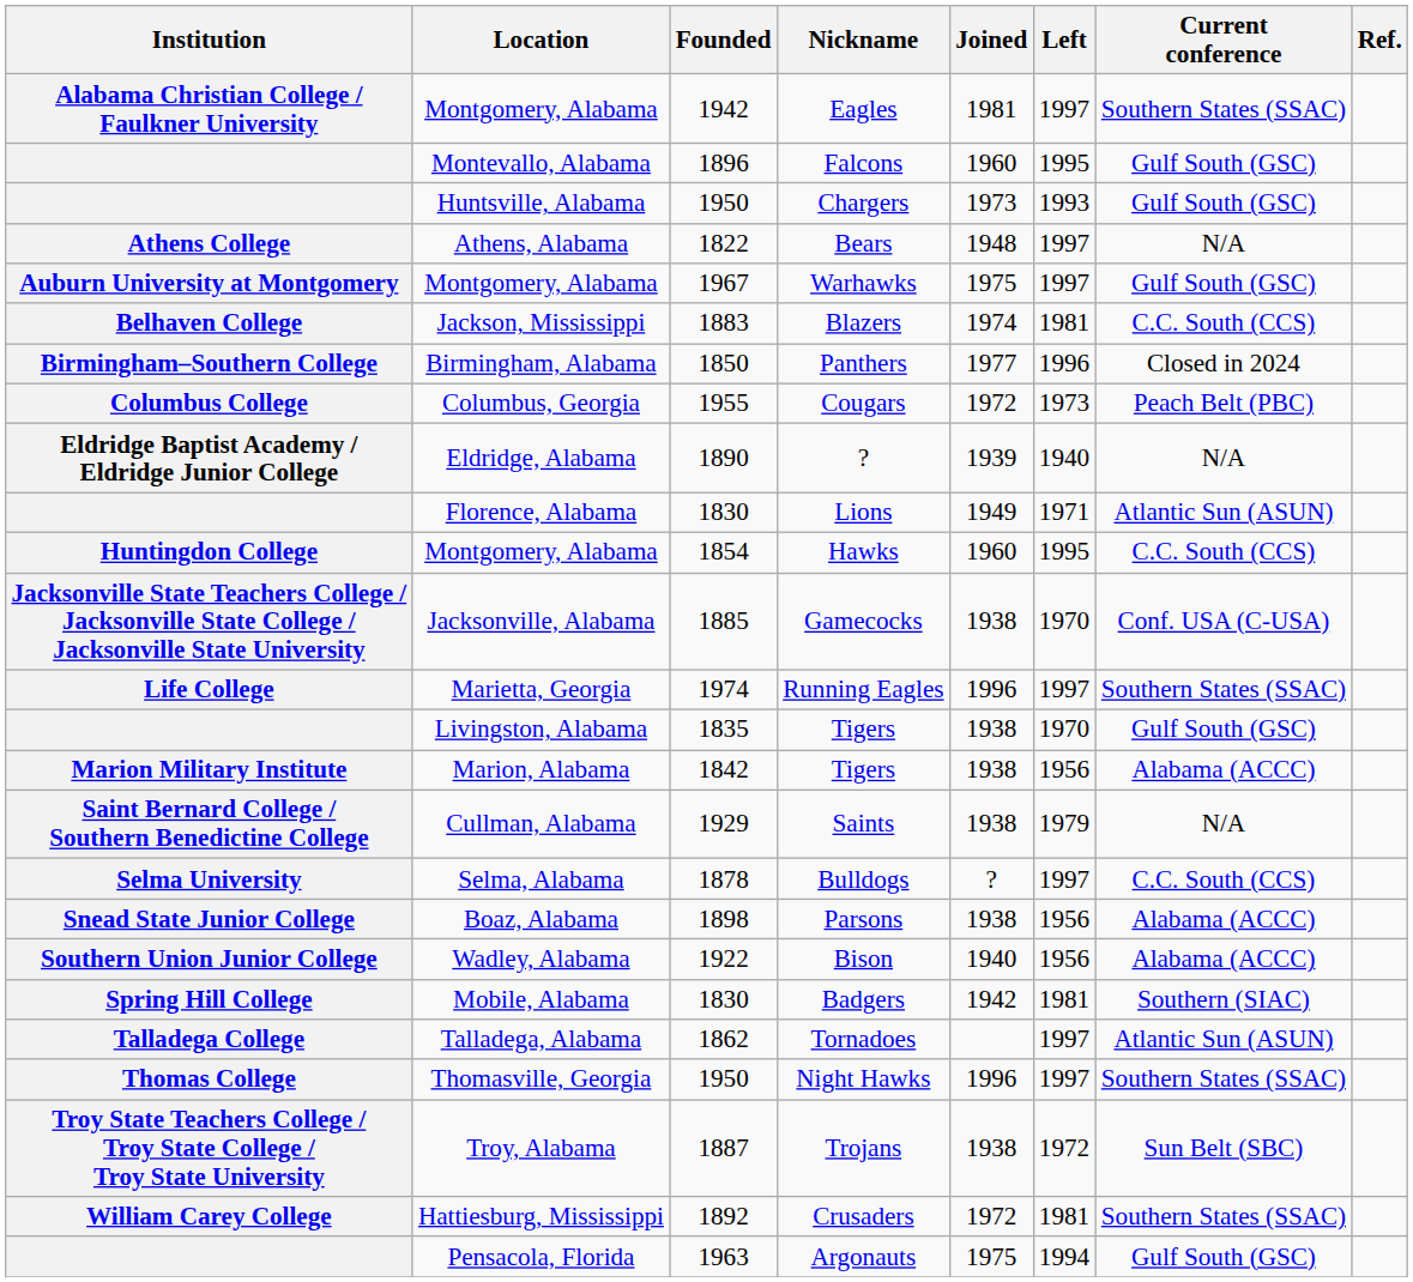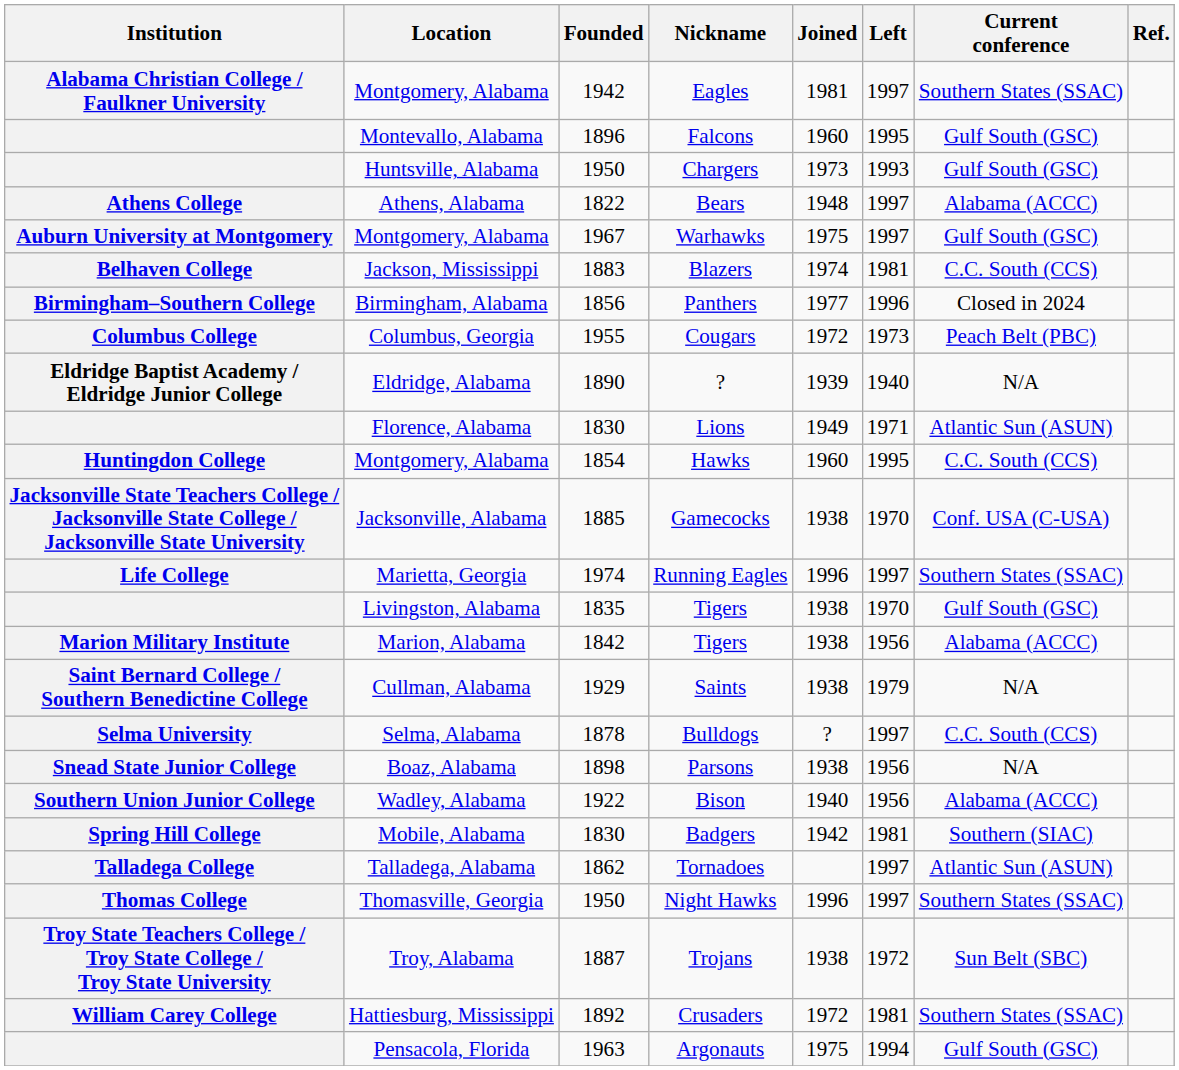Bears | Current conference: N/A -> Alabama (ACCC)
Panthers | Founded: 1850 -> 1856
Parsons | Current conference: Alabama (ACCC) -> N/A
